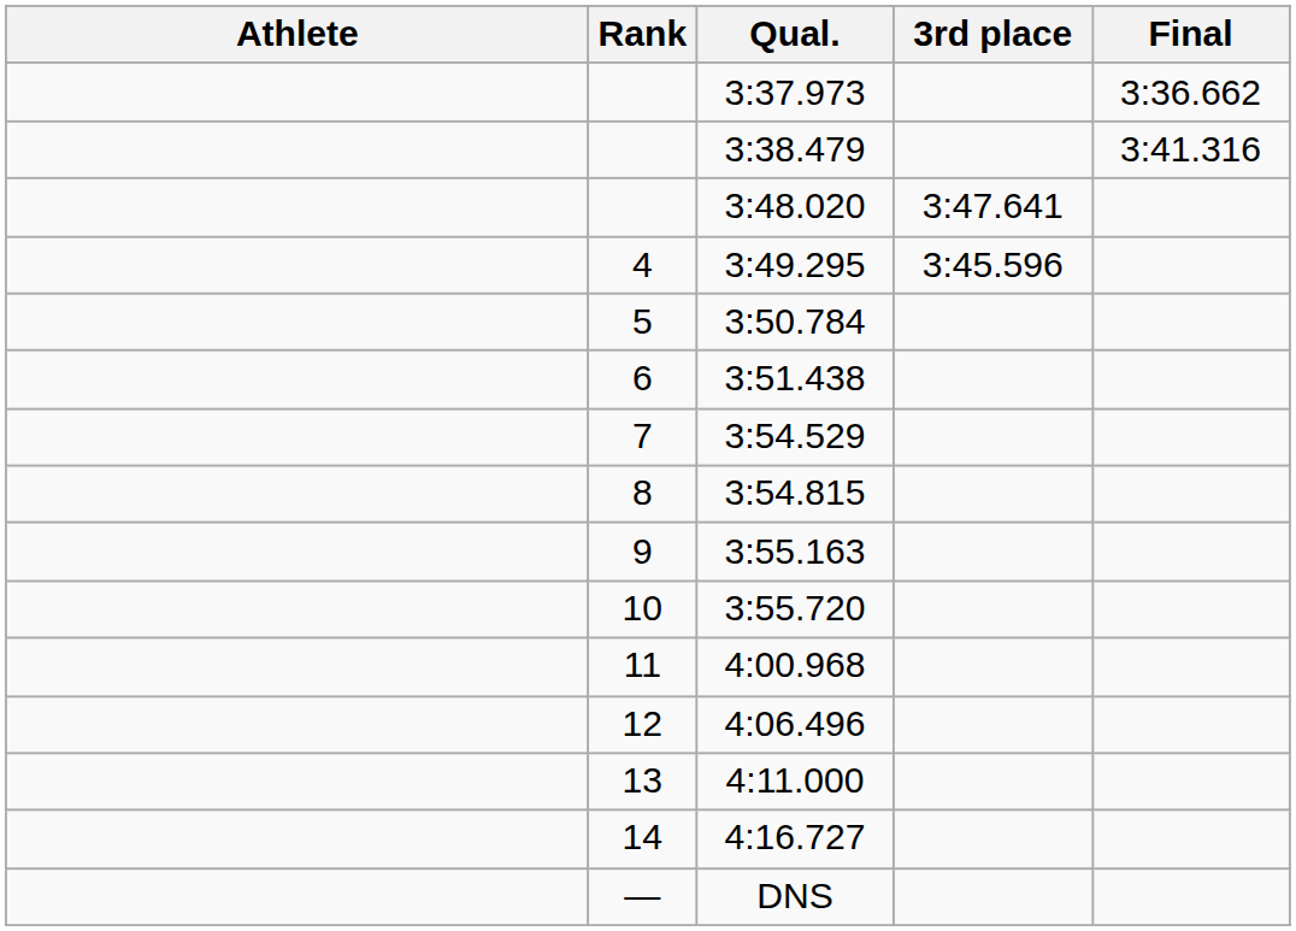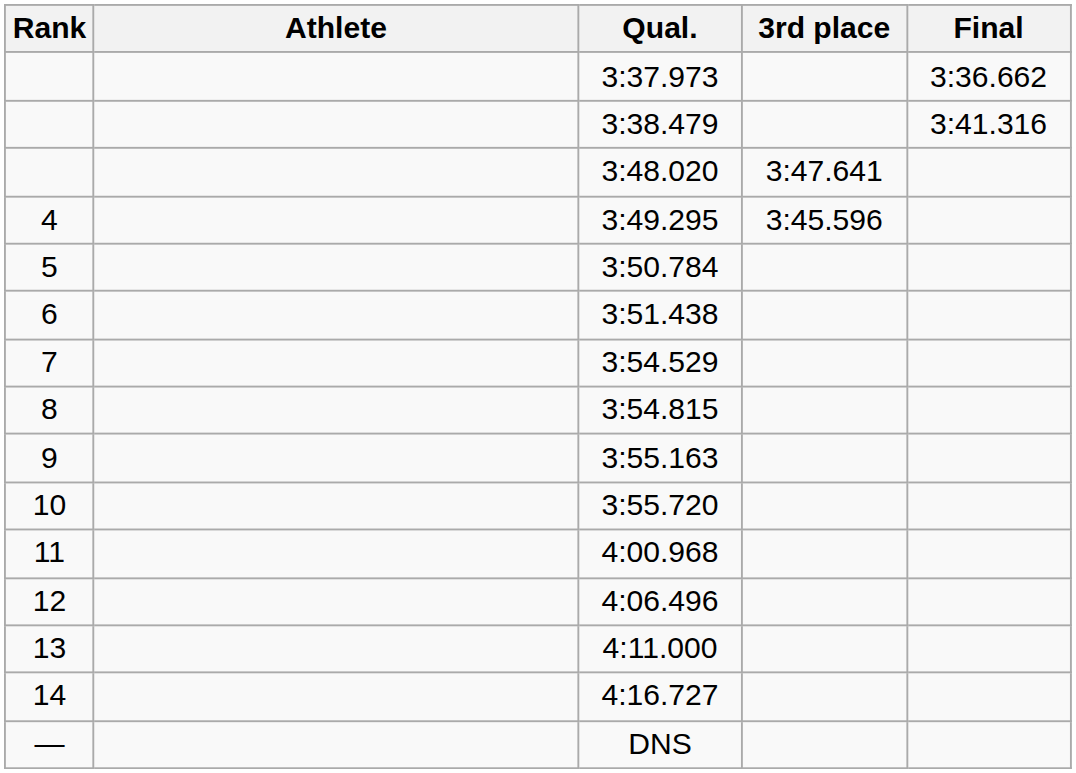columns swapped: Rank <-> Athlete
